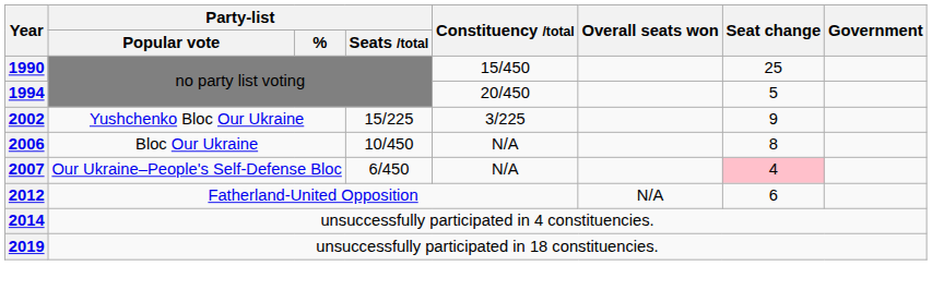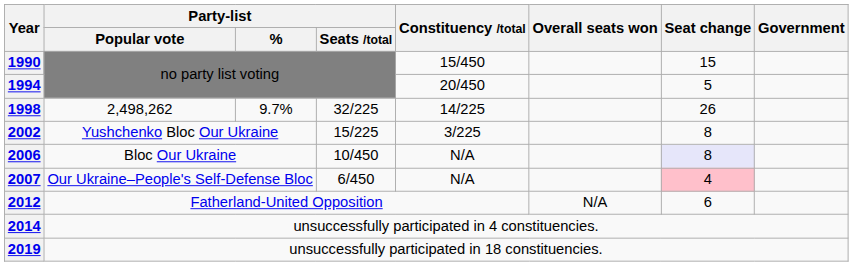1990 | Seat change: 25 -> 15
+ row: 1998 | 2,498,262 | 9.7% | 32/225 | 14/225 | 26
2002 | Seat change: 9 -> 8
2006 | Seat change: no background -> lavender background
